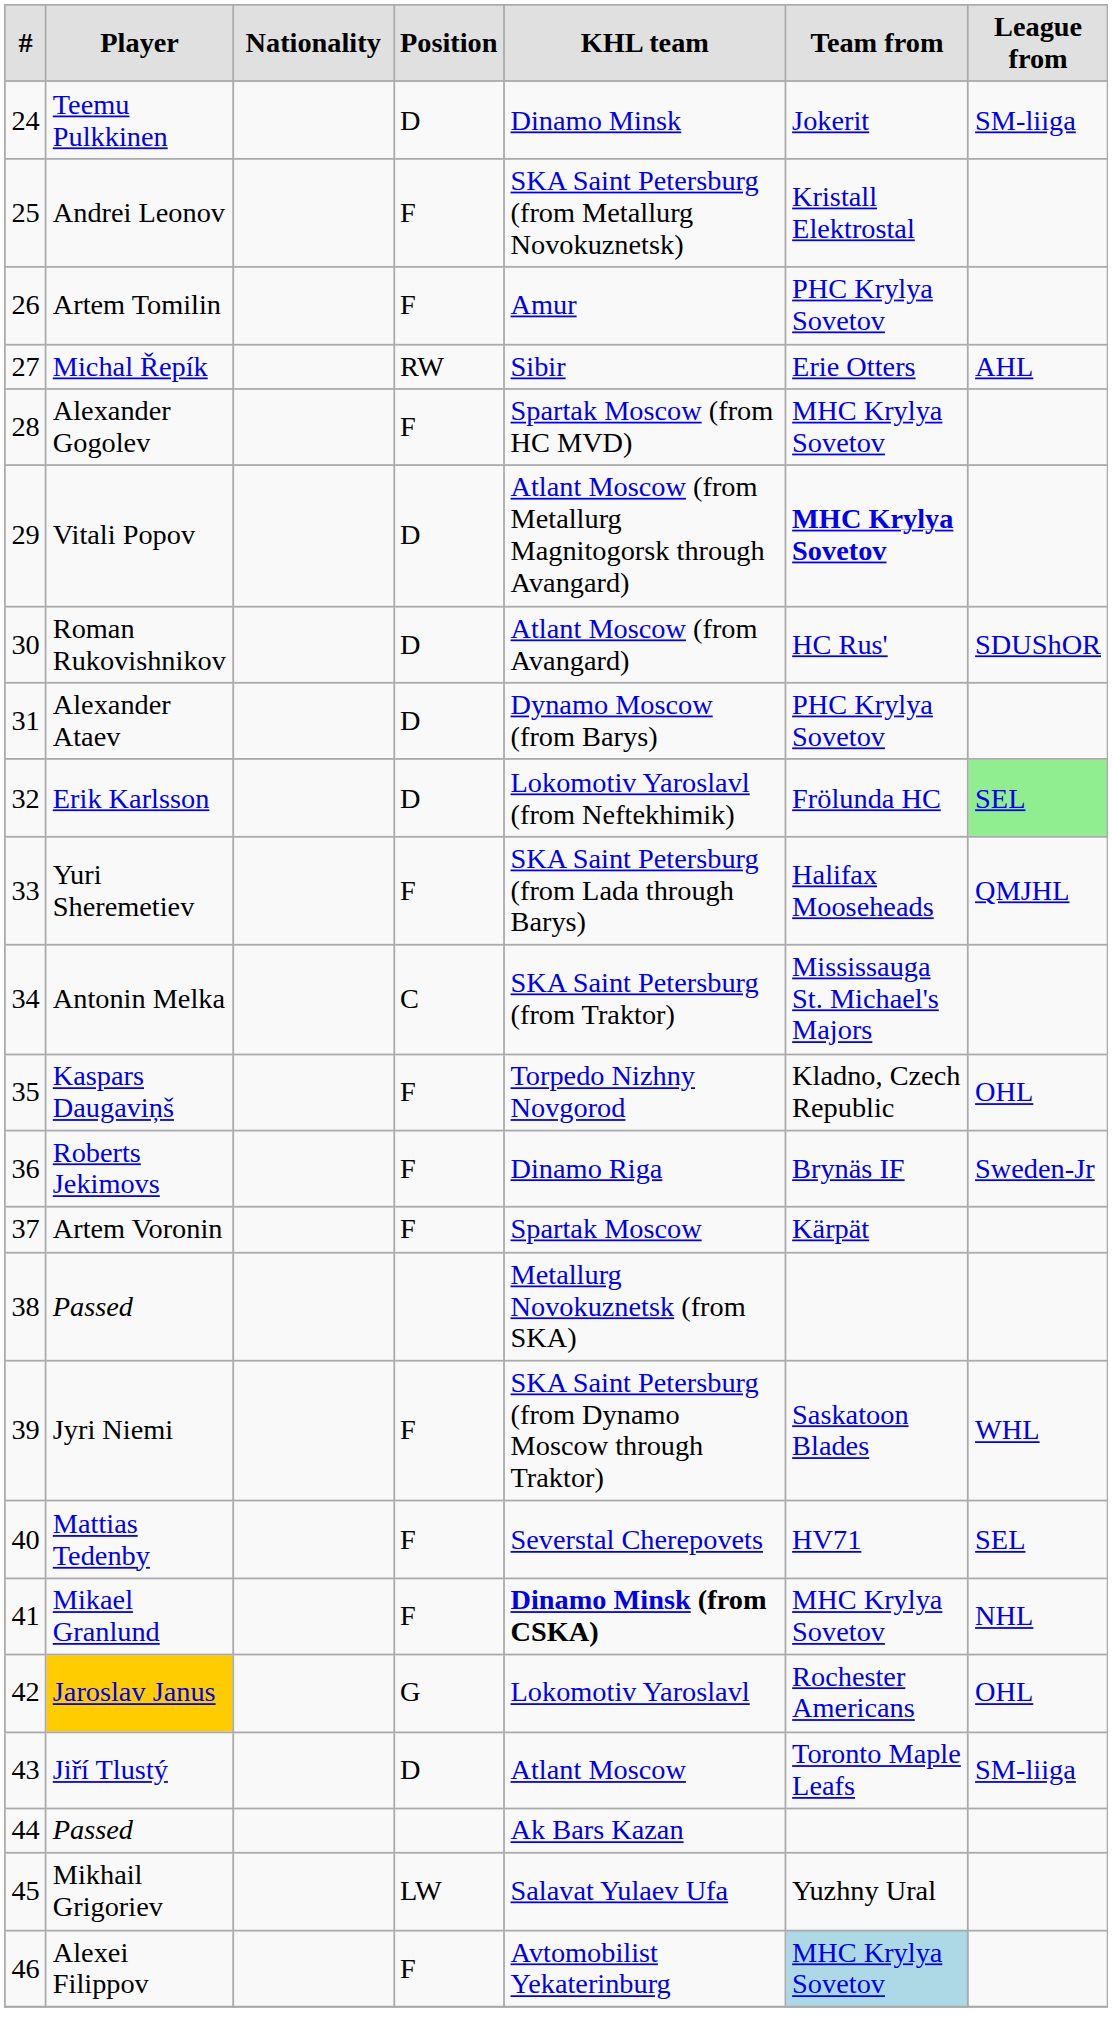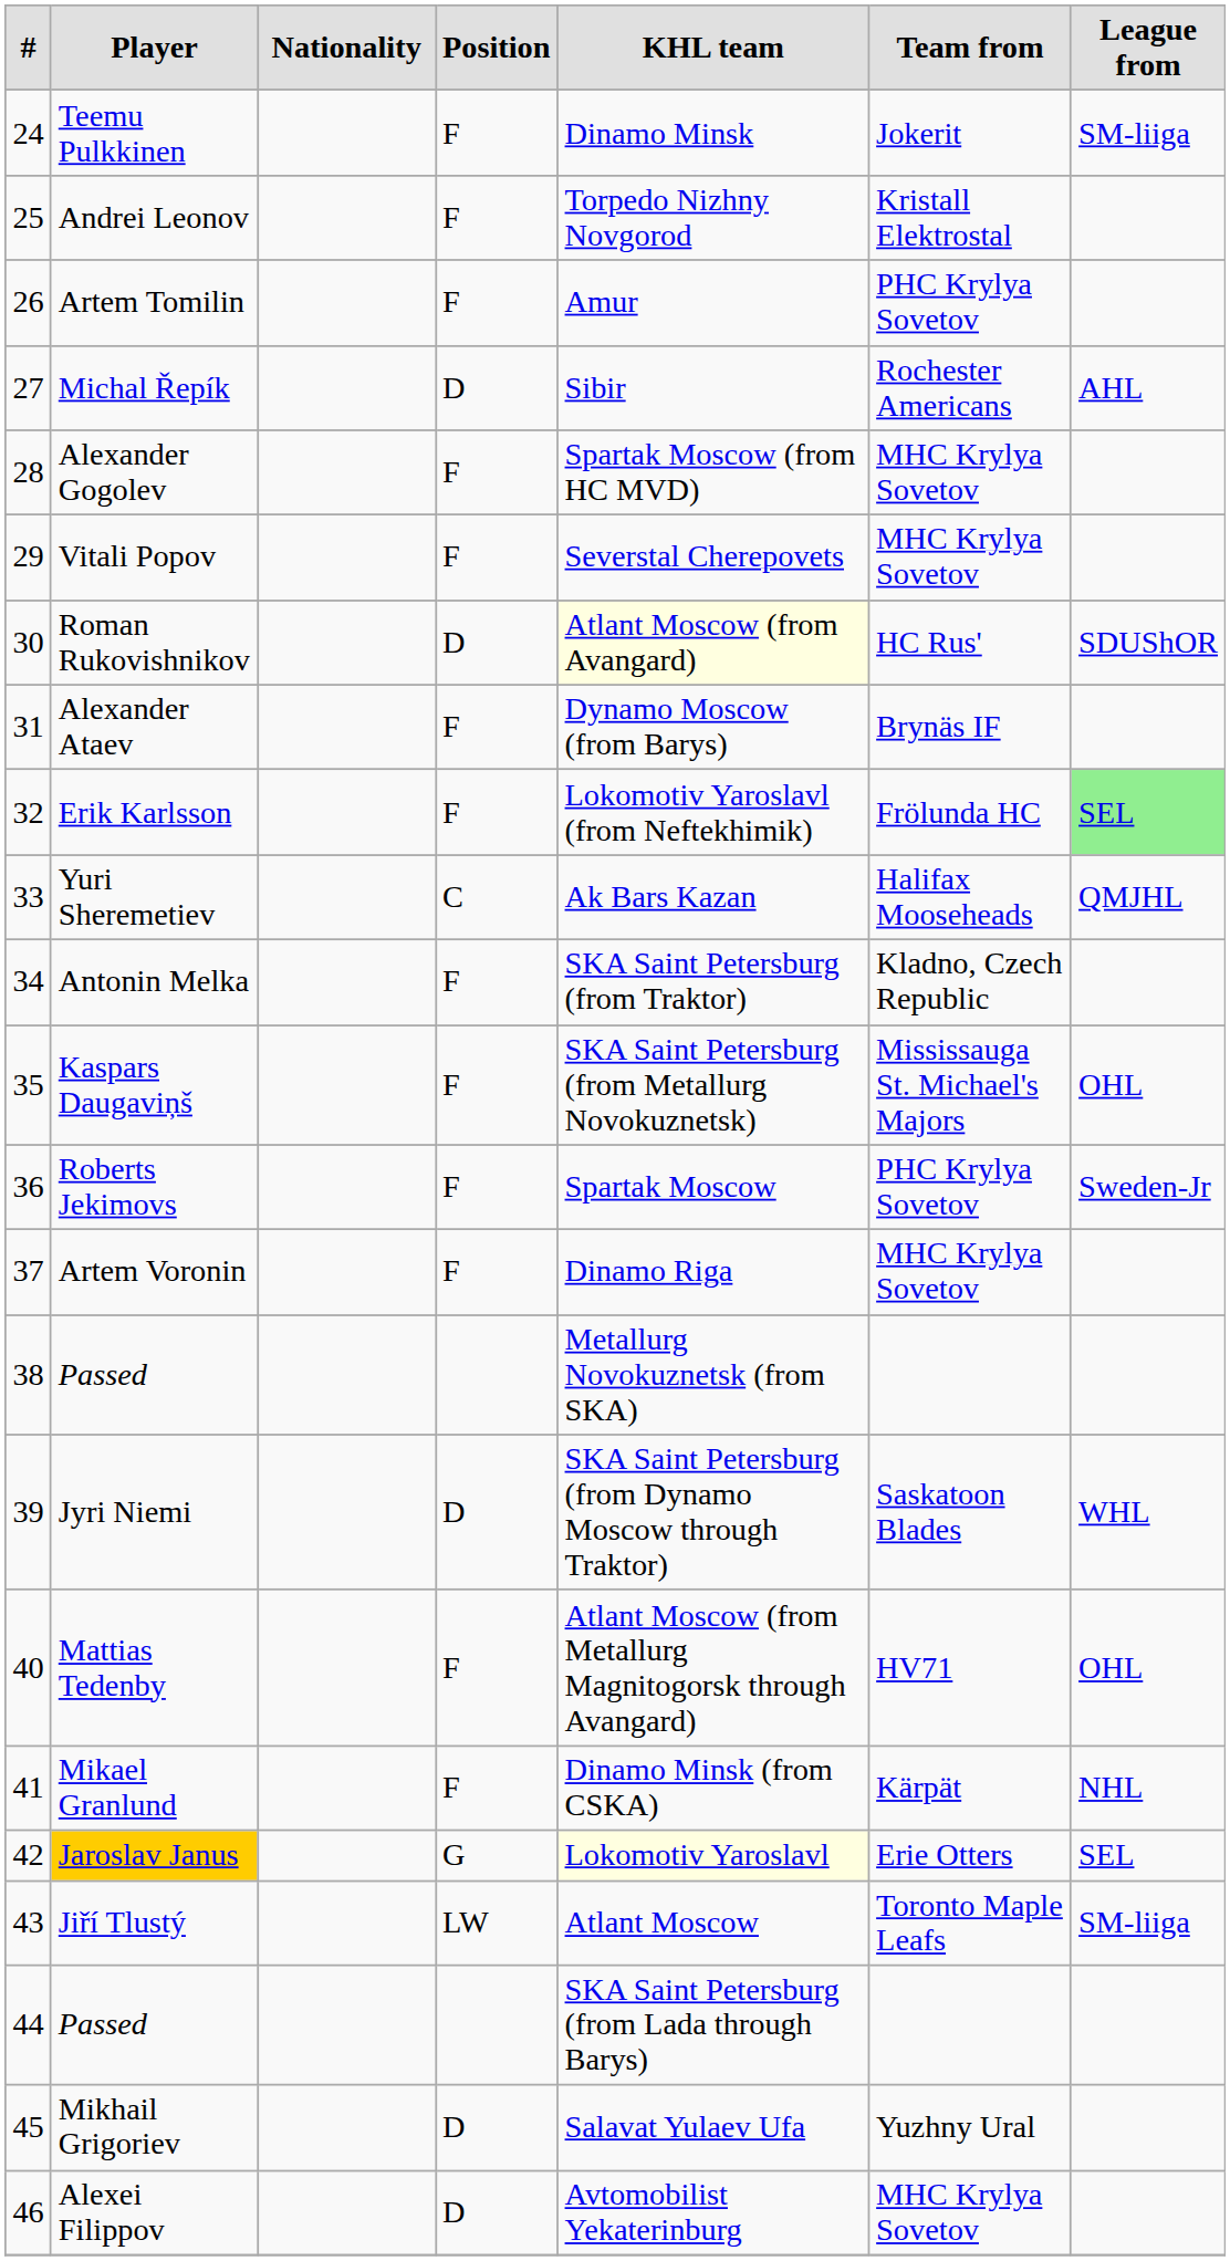Teemu Pulkkinen | Position: D -> F
Andrei Leonov | KHL team: SKA Saint Petersburg (from Metallurg Novokuznetsk) -> Torpedo Nizhny Novgorod
Michal Řepík | Position: RW -> D
Michal Řepík | Team from: Erie Otters -> Rochester Americans
Vitali Popov | Position: D -> F
Vitali Popov | KHL team: Atlant Moscow (from Metallurg Magnitogorsk through Avangard) -> Severstal Cherepovets
Vitali Popov | Team from: bold -> normal
Roman Rukovishnikov | KHL team: no background -> lightyellow background
Alexander Ataev | Position: D -> F
Alexander Ataev | Team from: PHC Krylya Sovetov -> Brynäs IF
Erik Karlsson | Position: D -> F
Yuri Sheremetiev | Position: F -> C
Yuri Sheremetiev | KHL team: SKA Saint Petersburg (from Lada through Barys) -> Ak Bars Kazan
Antonin Melka | Position: C -> F
Antonin Melka | Team from: Mississauga St. Michael's Majors -> Kladno, Czech Republic
Kaspars Daugaviņš | KHL team: Torpedo Nizhny Novgorod -> SKA Saint Petersburg (from Metallurg Novokuznetsk)
Kaspars Daugaviņš | Team from: Kladno, Czech Republic -> Mississauga St. Michael's Majors
Roberts Jekimovs | KHL team: Dinamo Riga -> Spartak Moscow
Roberts Jekimovs | Team from: Brynäs IF -> PHC Krylya Sovetov
Artem Voronin | KHL team: Spartak Moscow -> Dinamo Riga
Artem Voronin | Team from: Kärpät -> MHC Krylya Sovetov
Jyri Niemi | Position: F -> D
Mattias Tedenby | KHL team: Severstal Cherepovets -> Atlant Moscow (from Metallurg Magnitogorsk through Avangard)
Mattias Tedenby | League from: SEL -> OHL
Mikael Granlund | KHL team: bold -> normal
Mikael Granlund | Team from: MHC Krylya Sovetov -> Kärpät
Jaroslav Janus | KHL team: no background -> lightyellow background
Jaroslav Janus | Team from: Rochester Americans -> Erie Otters
Jaroslav Janus | League from: OHL -> SEL
Jiří Tlustý | Position: D -> LW
44 / Passed | KHL team: Ak Bars Kazan -> SKA Saint Petersburg (from Lada through Barys)
Mikhail Grigoriev | Position: LW -> D
Alexei Filippov | Position: F -> D
Alexei Filippov | Team from: lightblue background -> no background
